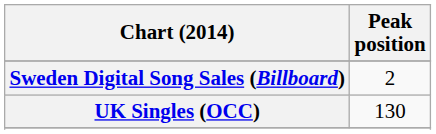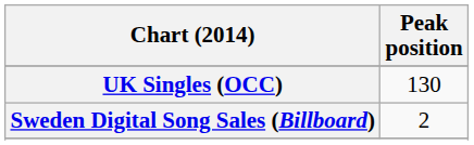rows swapped: Sweden Digital Song Sales (Billboard) <-> UK Singles (OCC)
